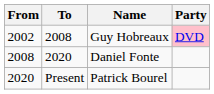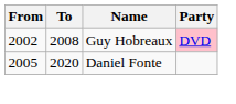Daniel Fonte | From: 2008 -> 2005
- row: 2020 | Present | Patrick Bourel
